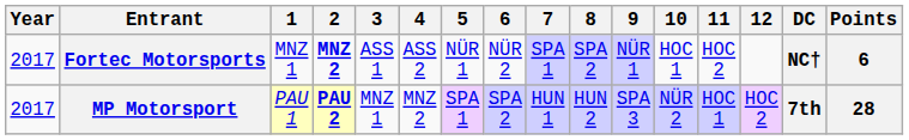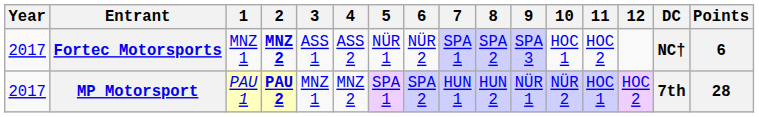Fortec Motorsports | 9: NÜR 1 -> SPA 3
MP Motorsport | 9: SPA 3 -> NÜR 1
